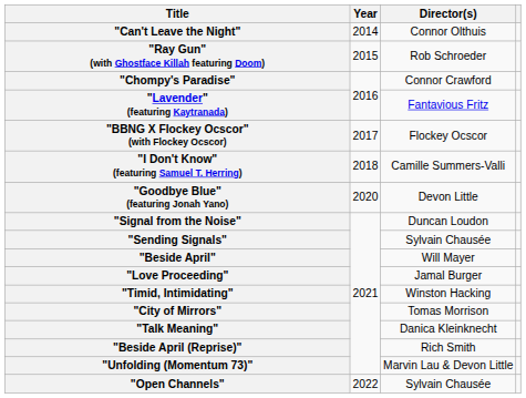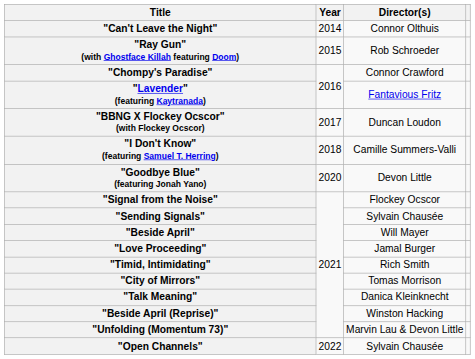"BBNG X Flockey Ocscor" (with Flockey Ocscor) | Director(s): Flockey Ocscor -> Duncan Loudon
"Signal from the Noise" | Director(s): Duncan Loudon -> Flockey Ocscor
"Timid, Intimidating" | Director(s): Winston Hacking -> Rich Smith
"Beside April (Reprise)" | Director(s): Rich Smith -> Winston Hacking
